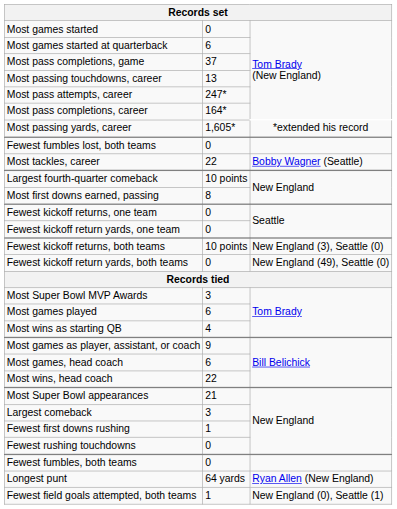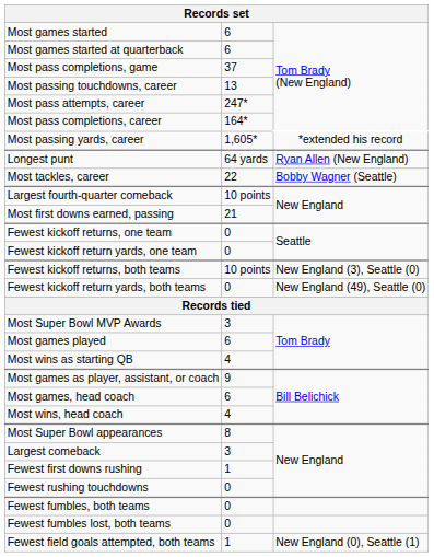Most games started | column 2: 0 -> 6
rows swapped: Longest punt <-> Fewest fumbles lost, both teams
Most first downs earned, passing | column 2: 8 -> 21
Most wins, head coach | column 2: 22 -> 4
Most Super Bowl appearances | column 2: 21 -> 8
